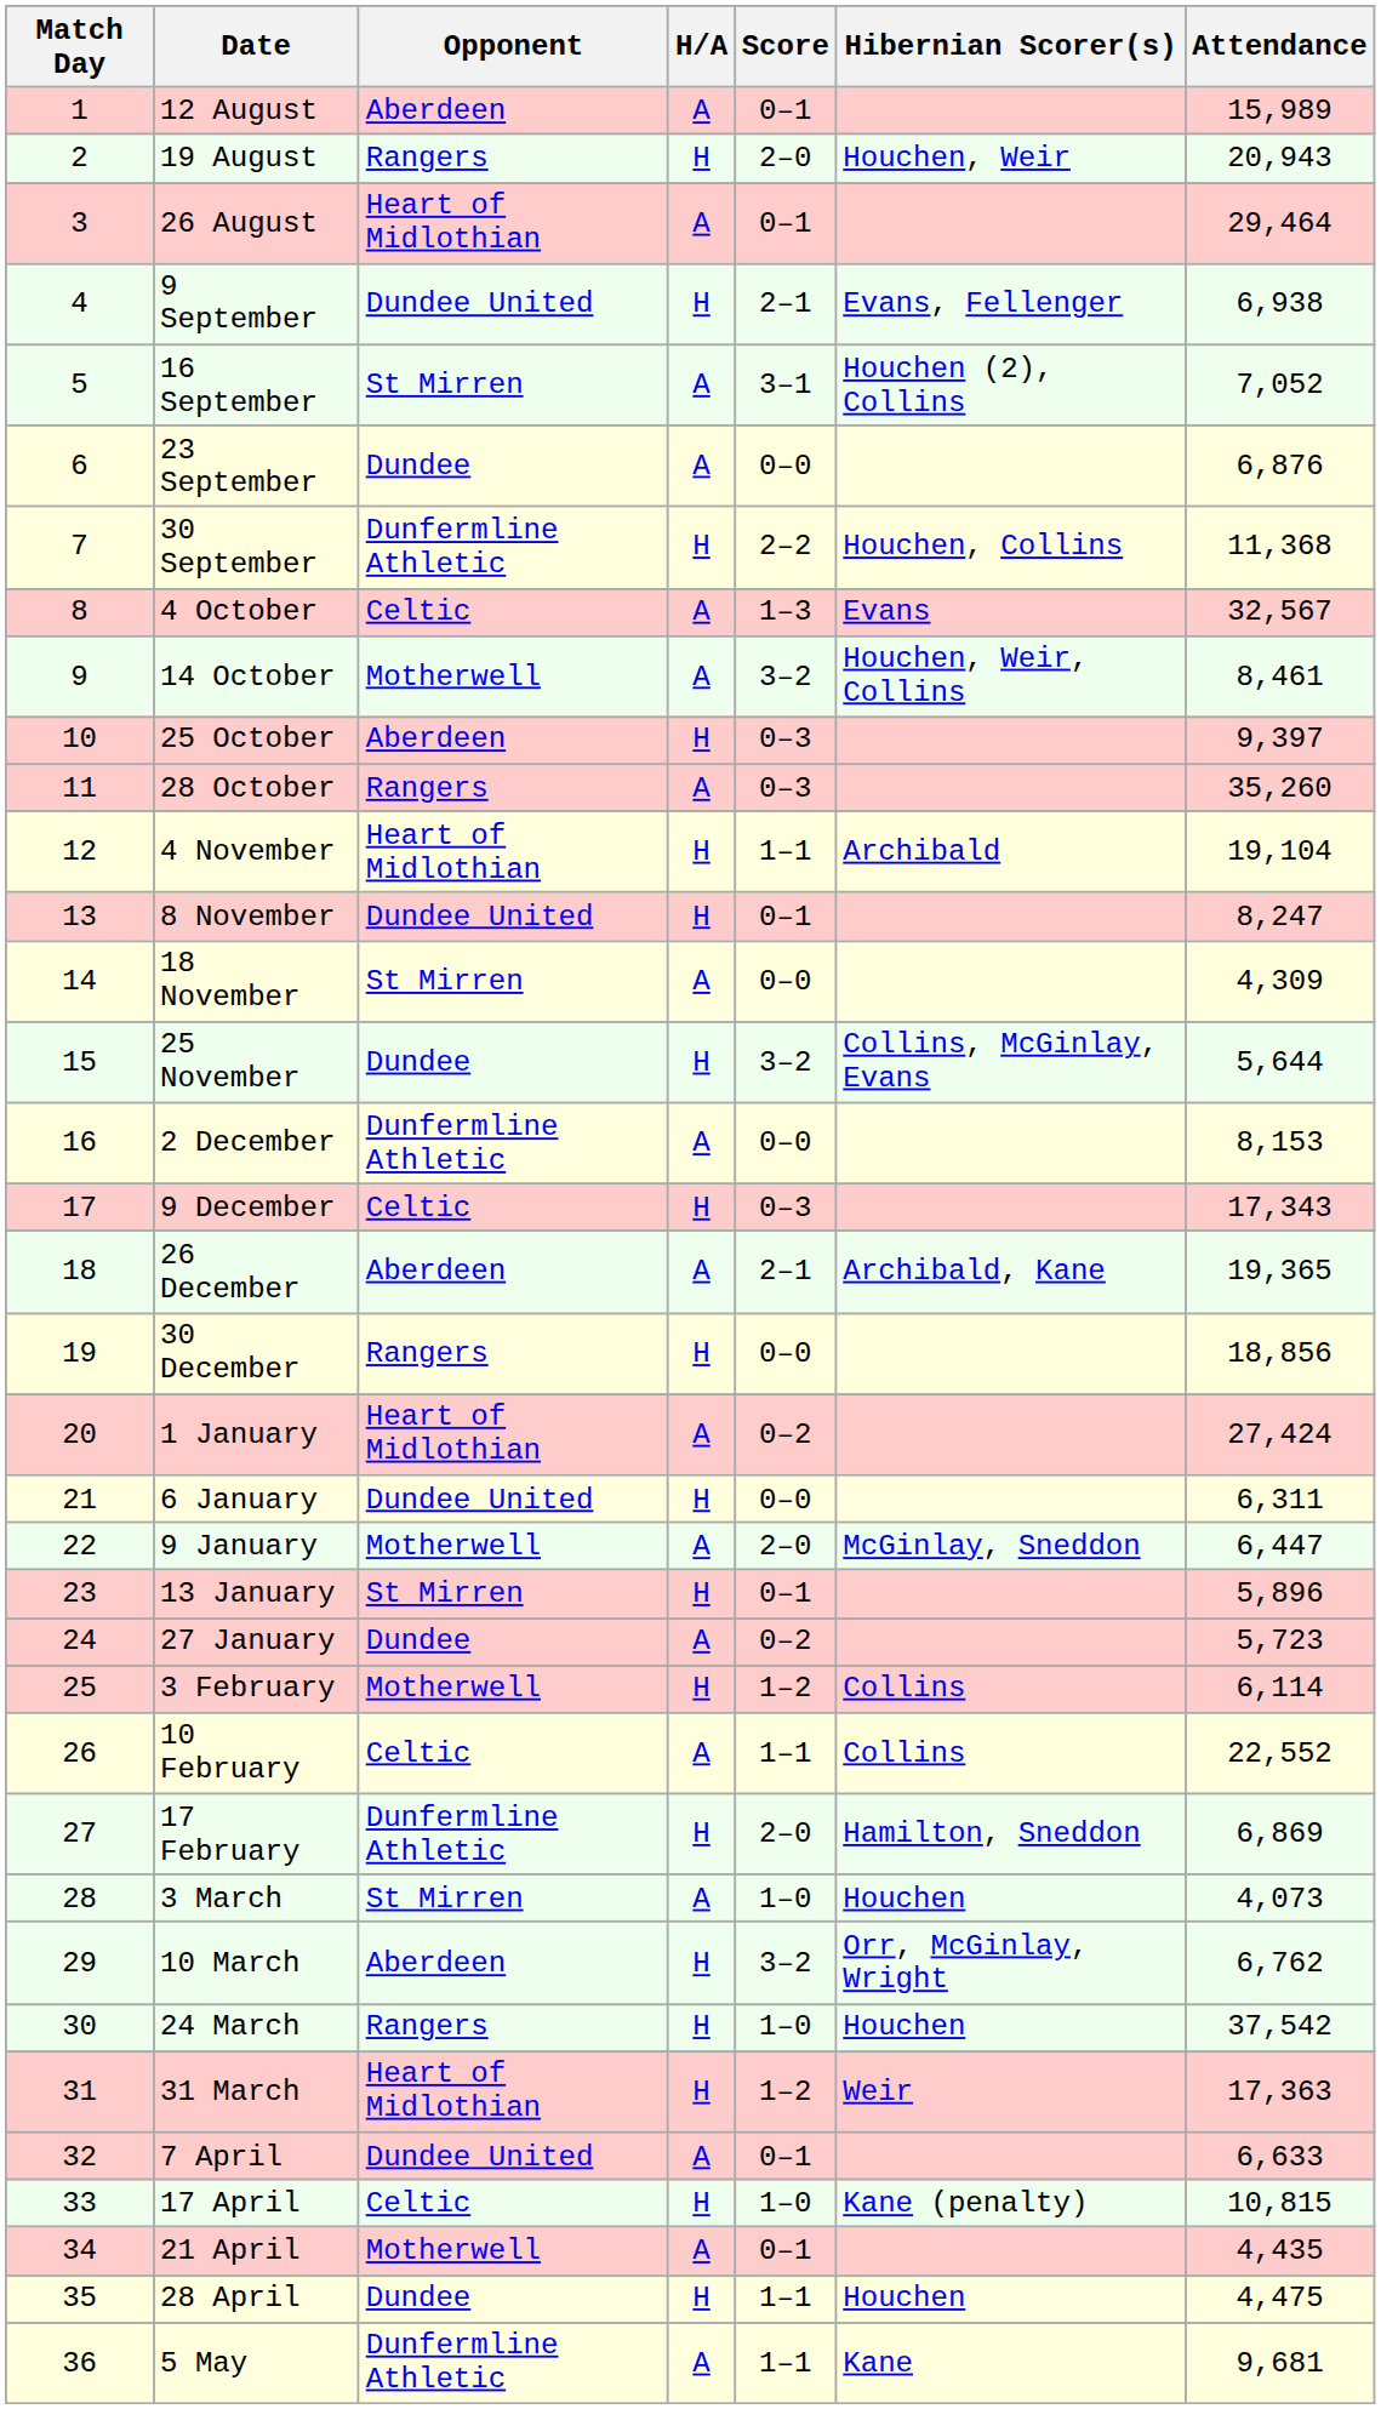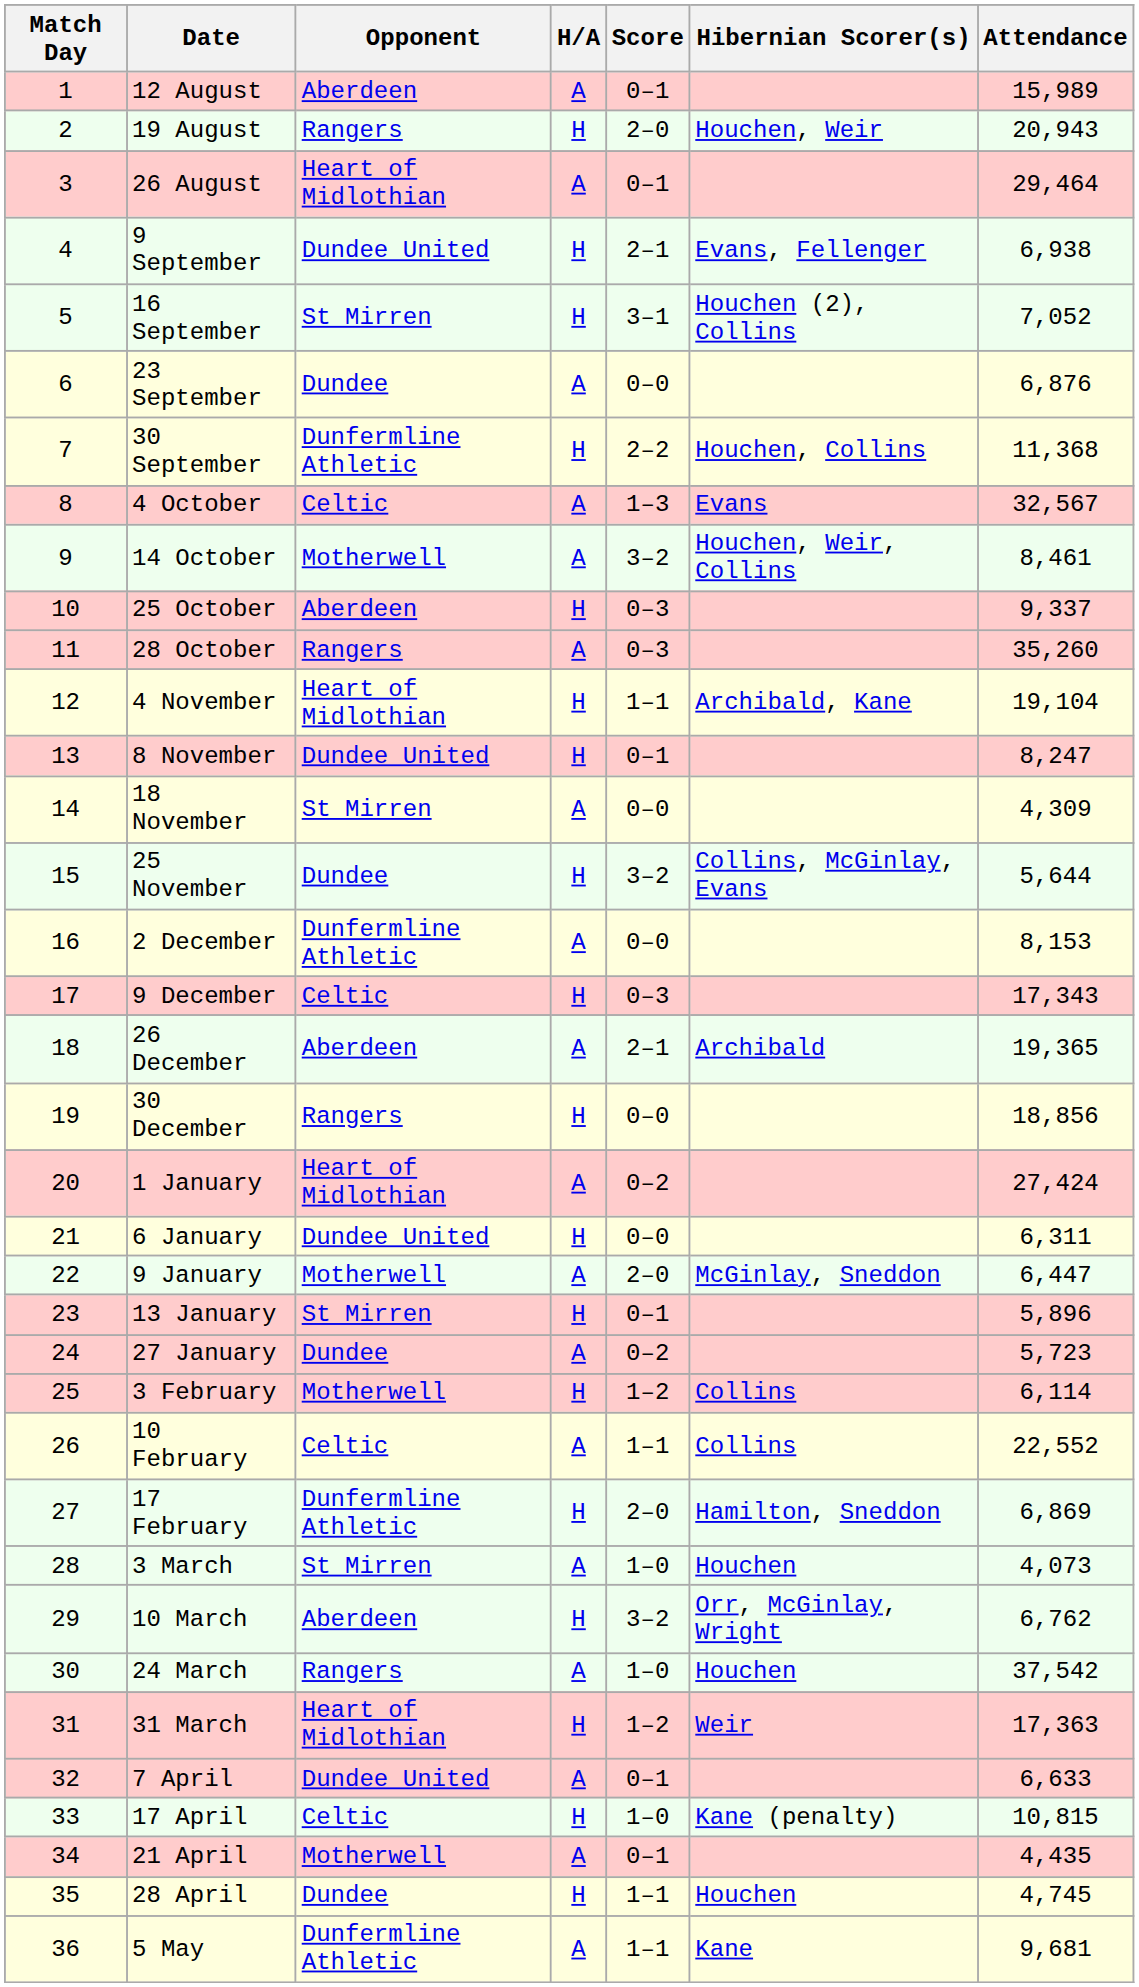16 September | H/A: A -> H
25 October | Attendance: 9,397 -> 9,337
4 November | Hibernian Scorer(s): Archibald -> Archibald, Kane
26 December | Hibernian Scorer(s): Archibald, Kane -> Archibald
24 March | H/A: H -> A
28 April | Attendance: 4,475 -> 4,745
